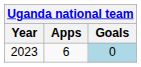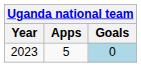2023 | Apps: 6 -> 5
